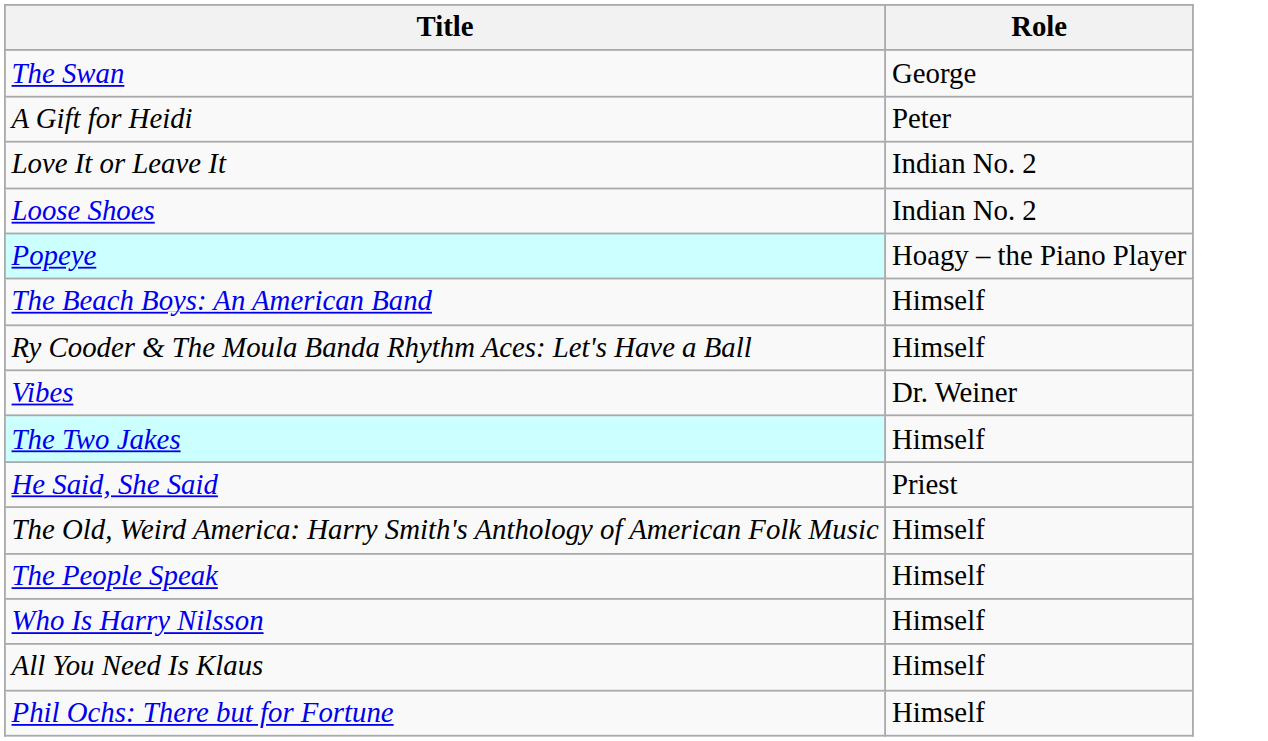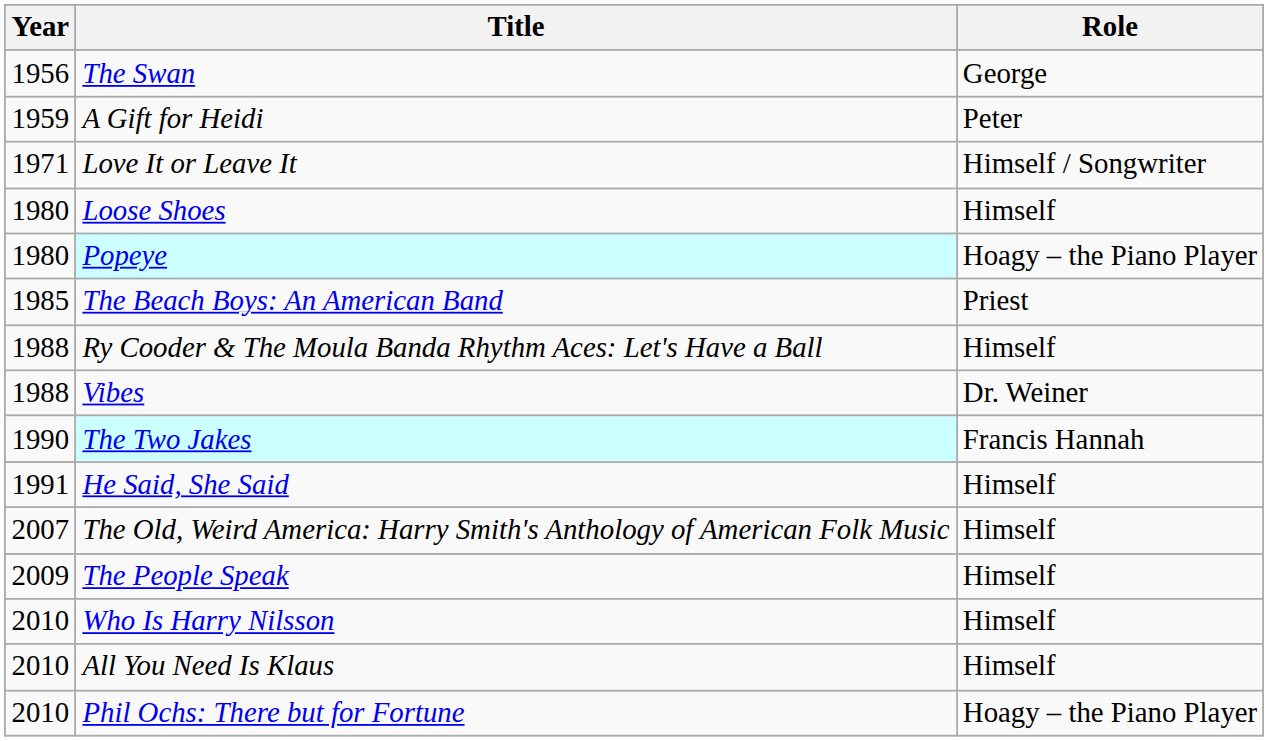+ column: Year | 1956 | 1959 | 1971 | 1980 | 1980 | 1985 | 1988 | 1988 | 1990 | 1991 | 2007 | 2009 | 2010 | 2010 | 2010
Love It or Leave It | Role: Indian No. 2 -> Himself / Songwriter
Loose Shoes | Role: Indian No. 2 -> Himself
The Beach Boys: An American Band | Role: Himself -> Priest
The Two Jakes | Role: Himself -> Francis Hannah
He Said, She Said | Role: Priest -> Himself
Phil Ochs: There but for Fortune | Role: Himself -> Hoagy – the Piano Player
